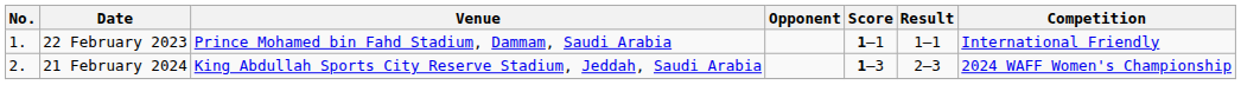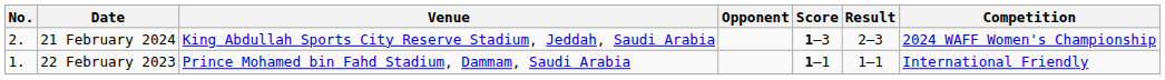rows swapped: 22 February 2023 <-> 21 February 2024
